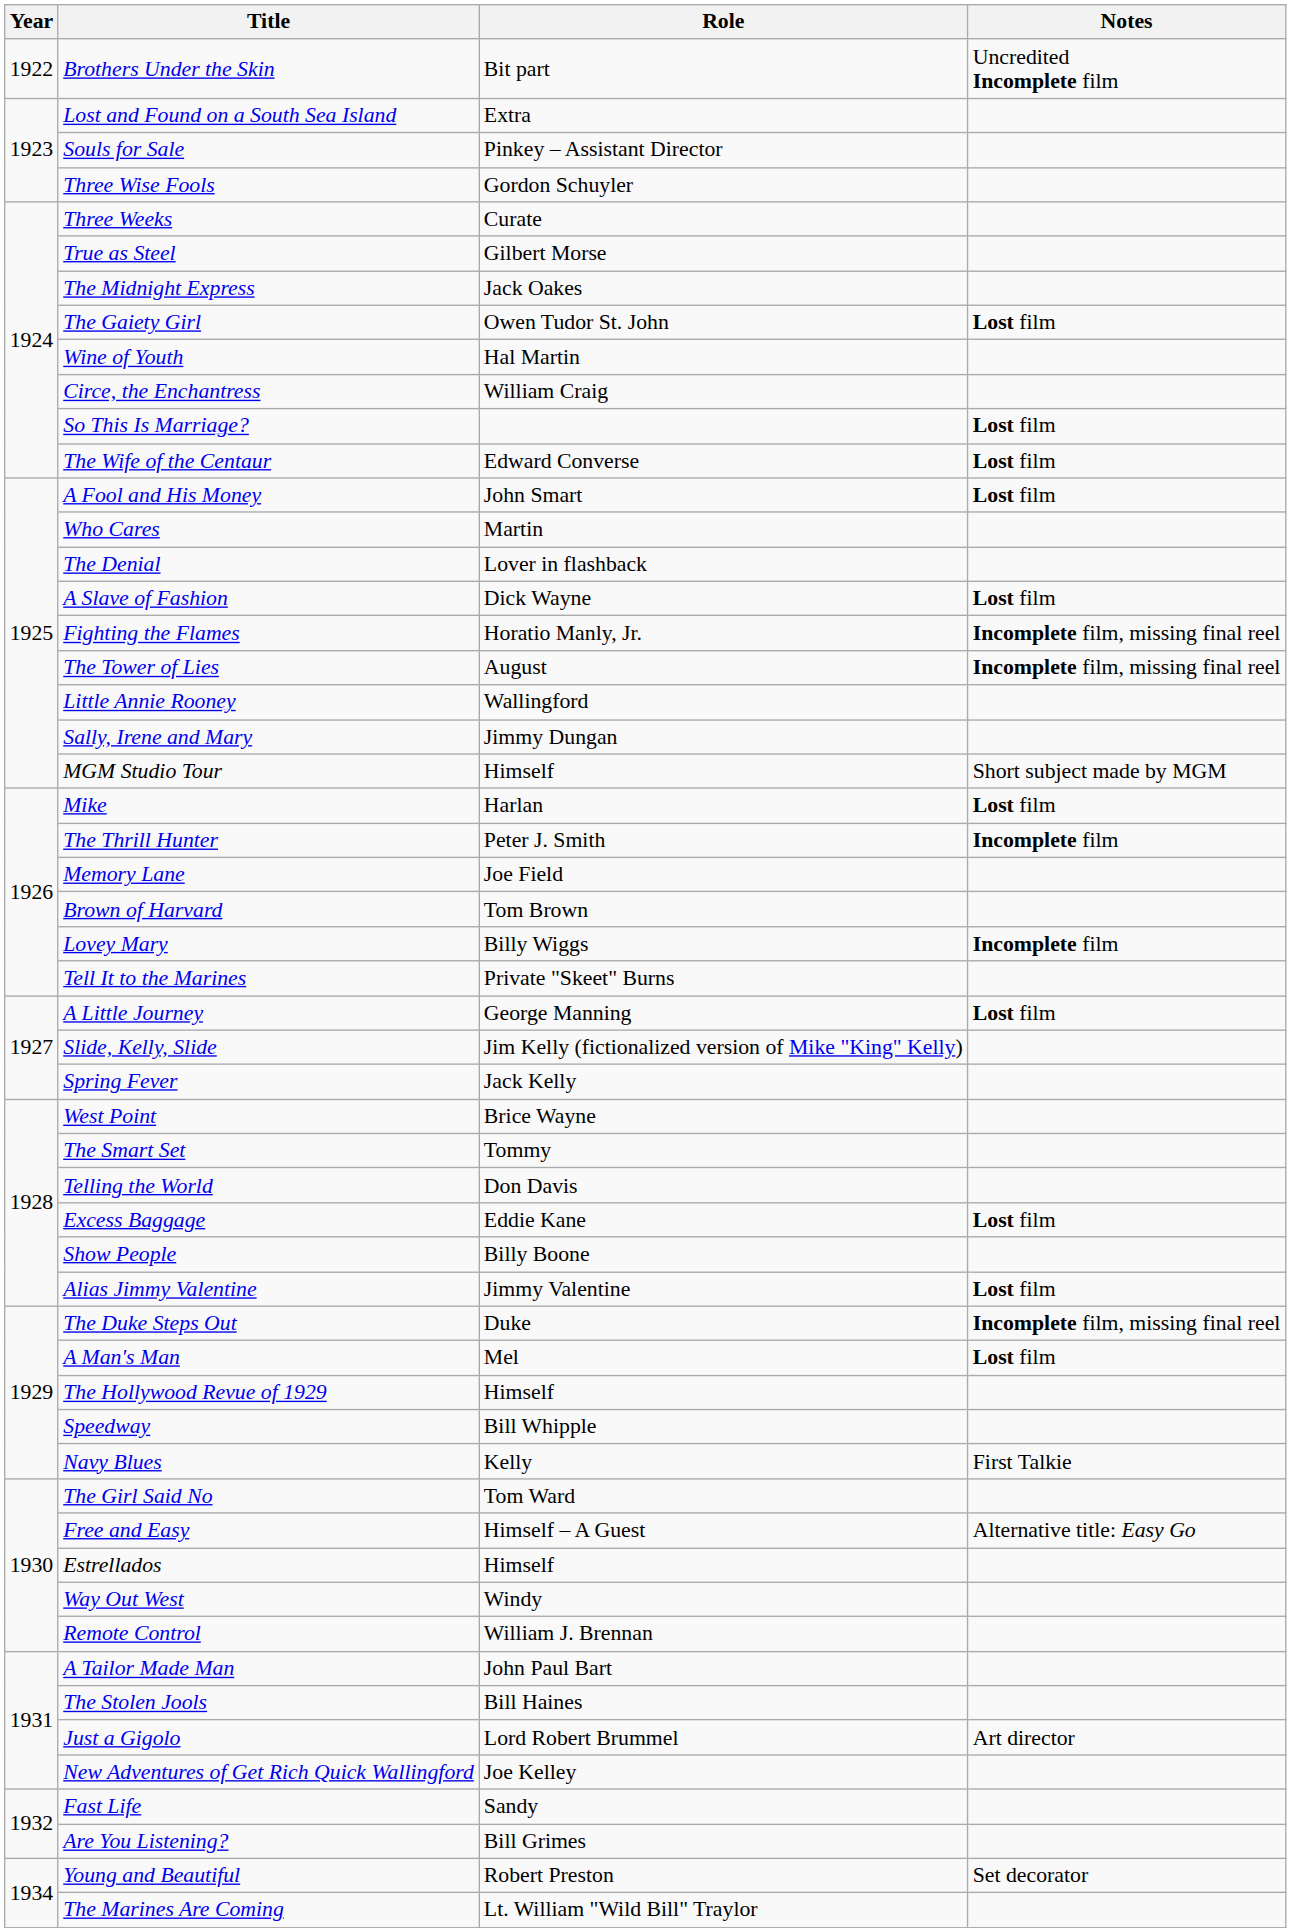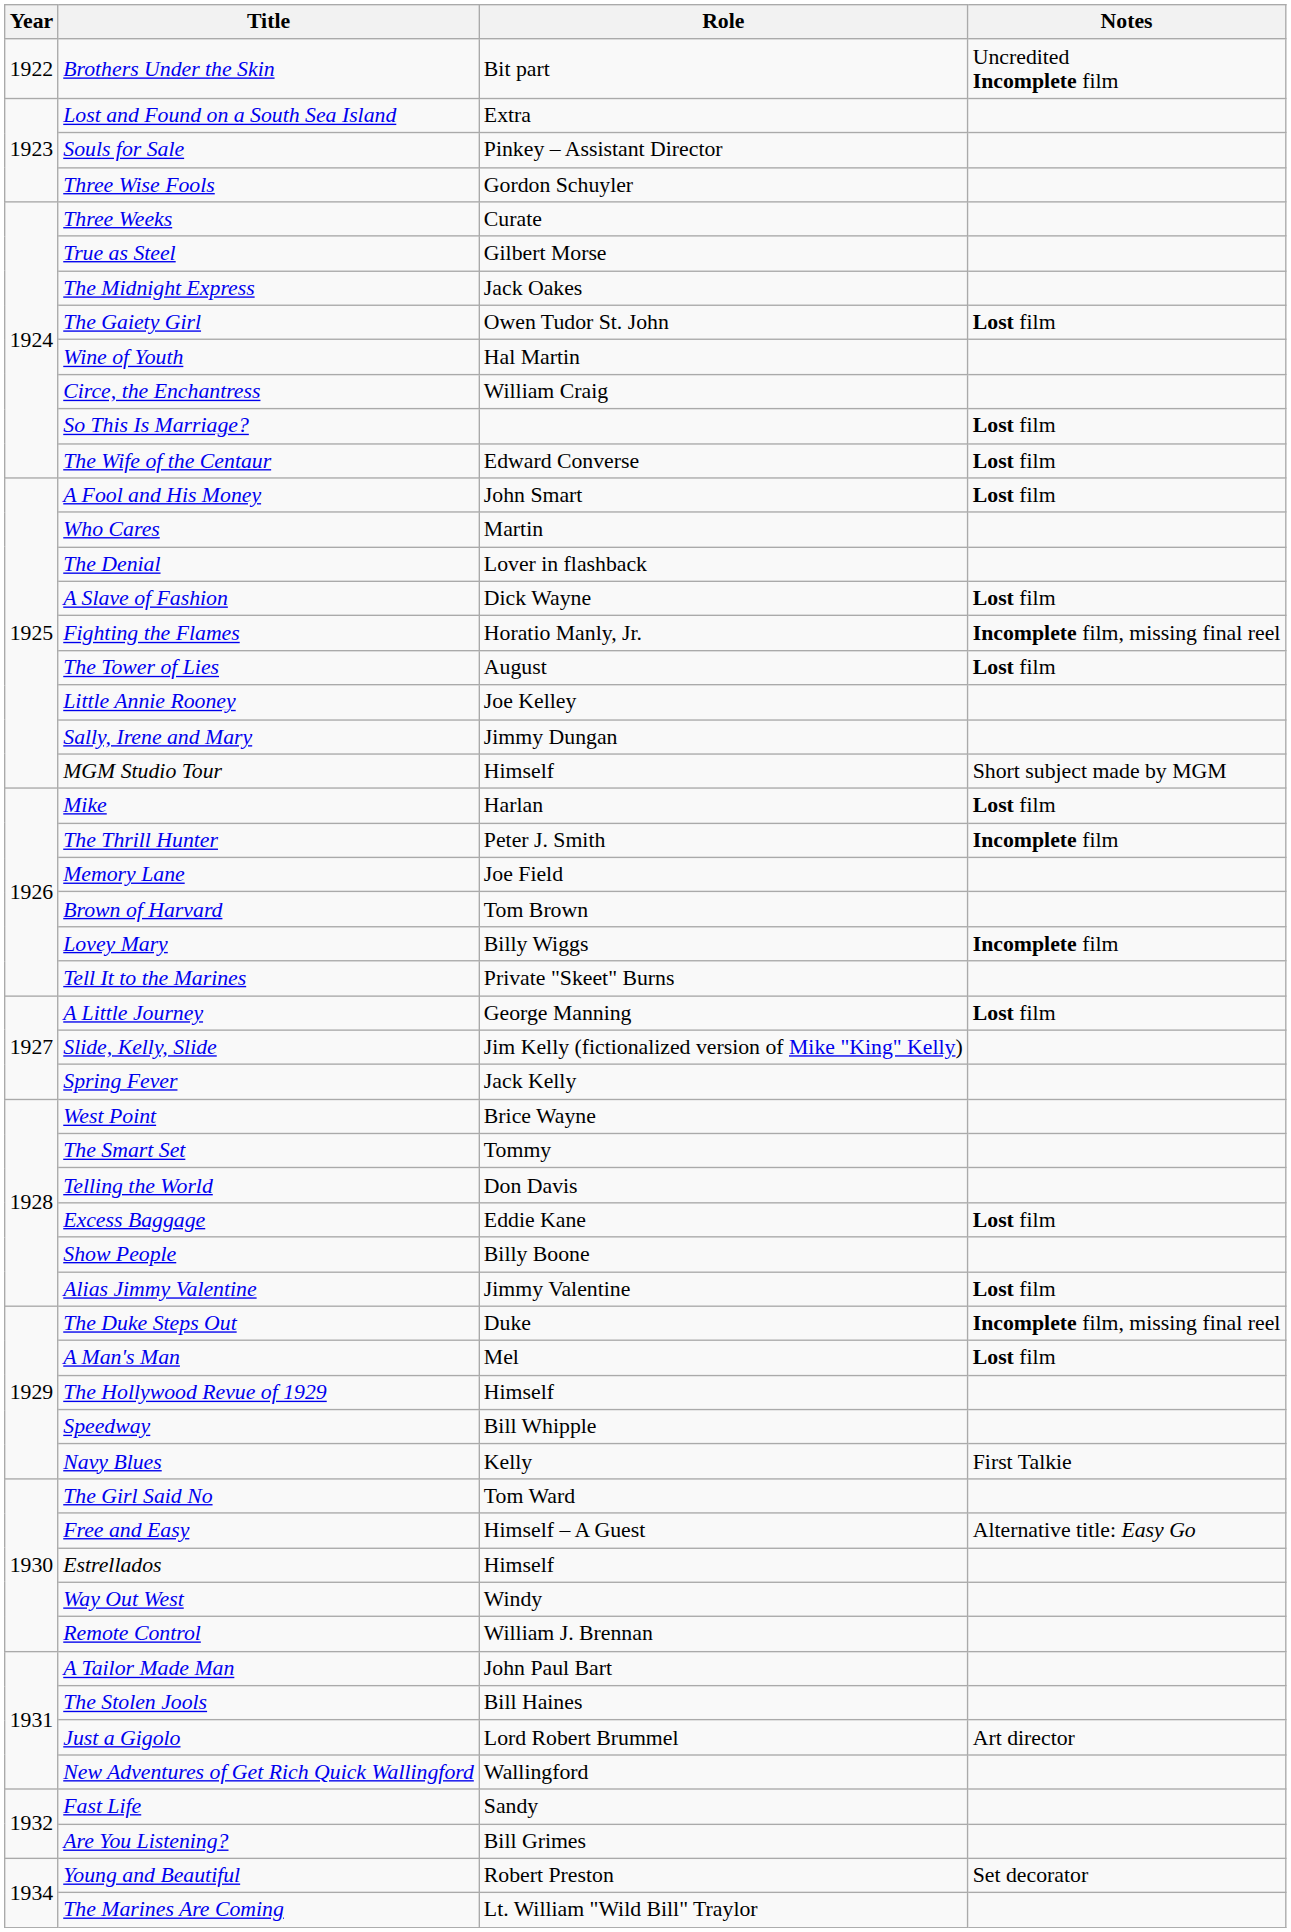The Tower of Lies | Notes: Incomplete film, missing final reel -> Lost film
Little Annie Rooney | Role: Wallingford -> Joe Kelley
New Adventures of Get Rich Quick Wallingford | Role: Joe Kelley -> Wallingford
